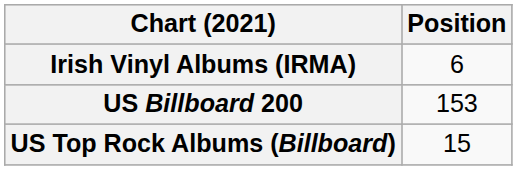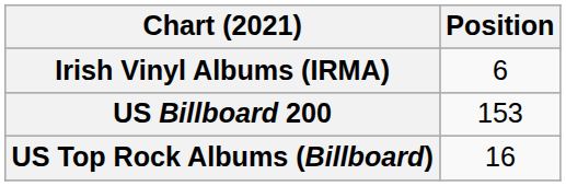US Top Rock Albums (Billboard) | Position: 15 -> 16
